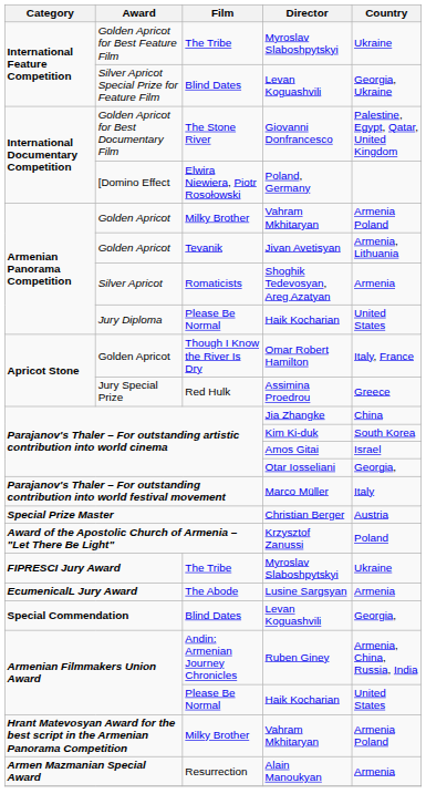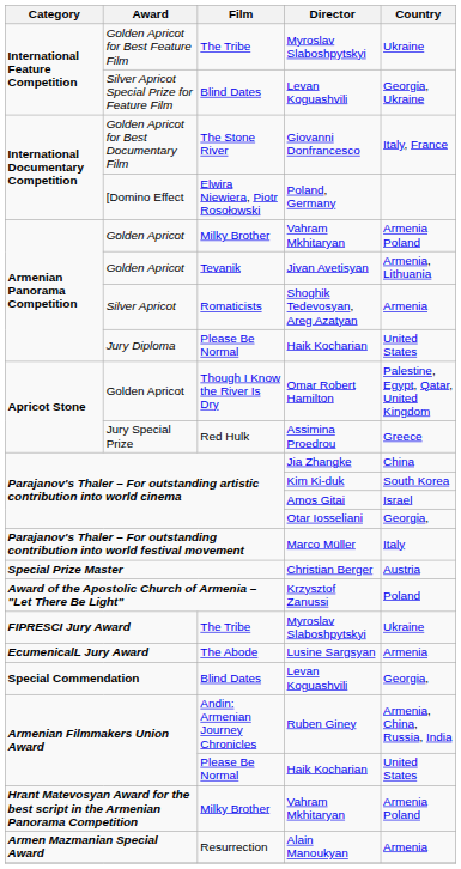Giovanni Donfrancesco | Country: Palestine, Egypt, Qatar, United Kingdom -> Italy, France
Omar Robert Hamilton | Country: Italy, France -> Palestine, Egypt, Qatar, United Kingdom
